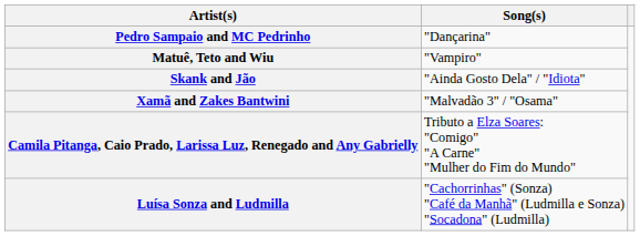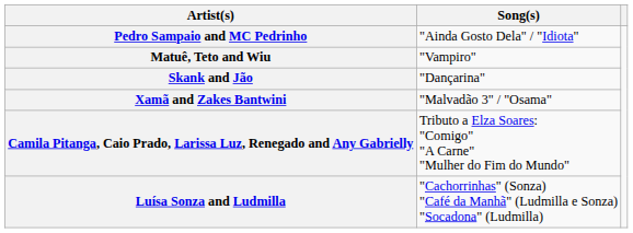Pedro Sampaio and MC Pedrinho | Song(s): "Dançarina" -> "Ainda Gosto Dela" / "Idiota"
Skank and Jão | Song(s): "Ainda Gosto Dela" / "Idiota" -> "Dançarina"
